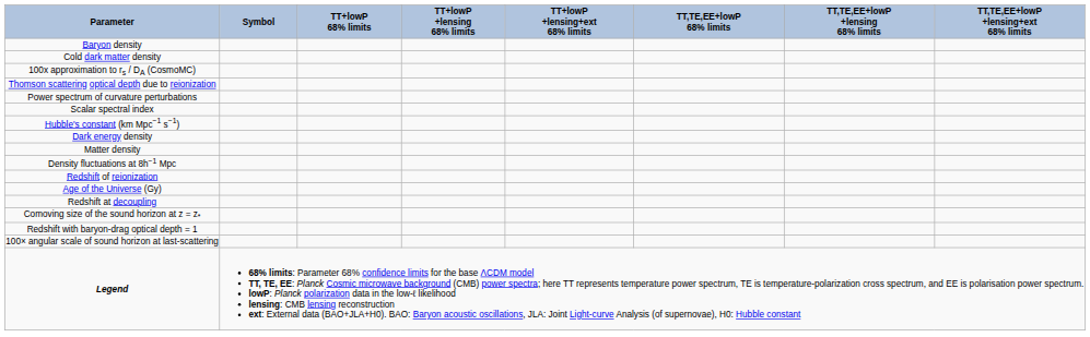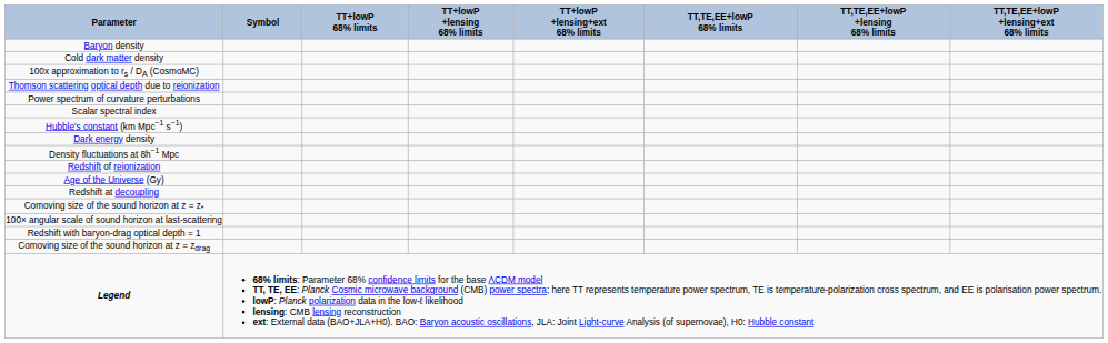- row: Matter density
rows swapped: 100× angular scale of sound horizon at last-scattering <-> Redshift with baryon-drag optical depth = 1
+ row: Comoving size of the sound horizon at z = zdrag
